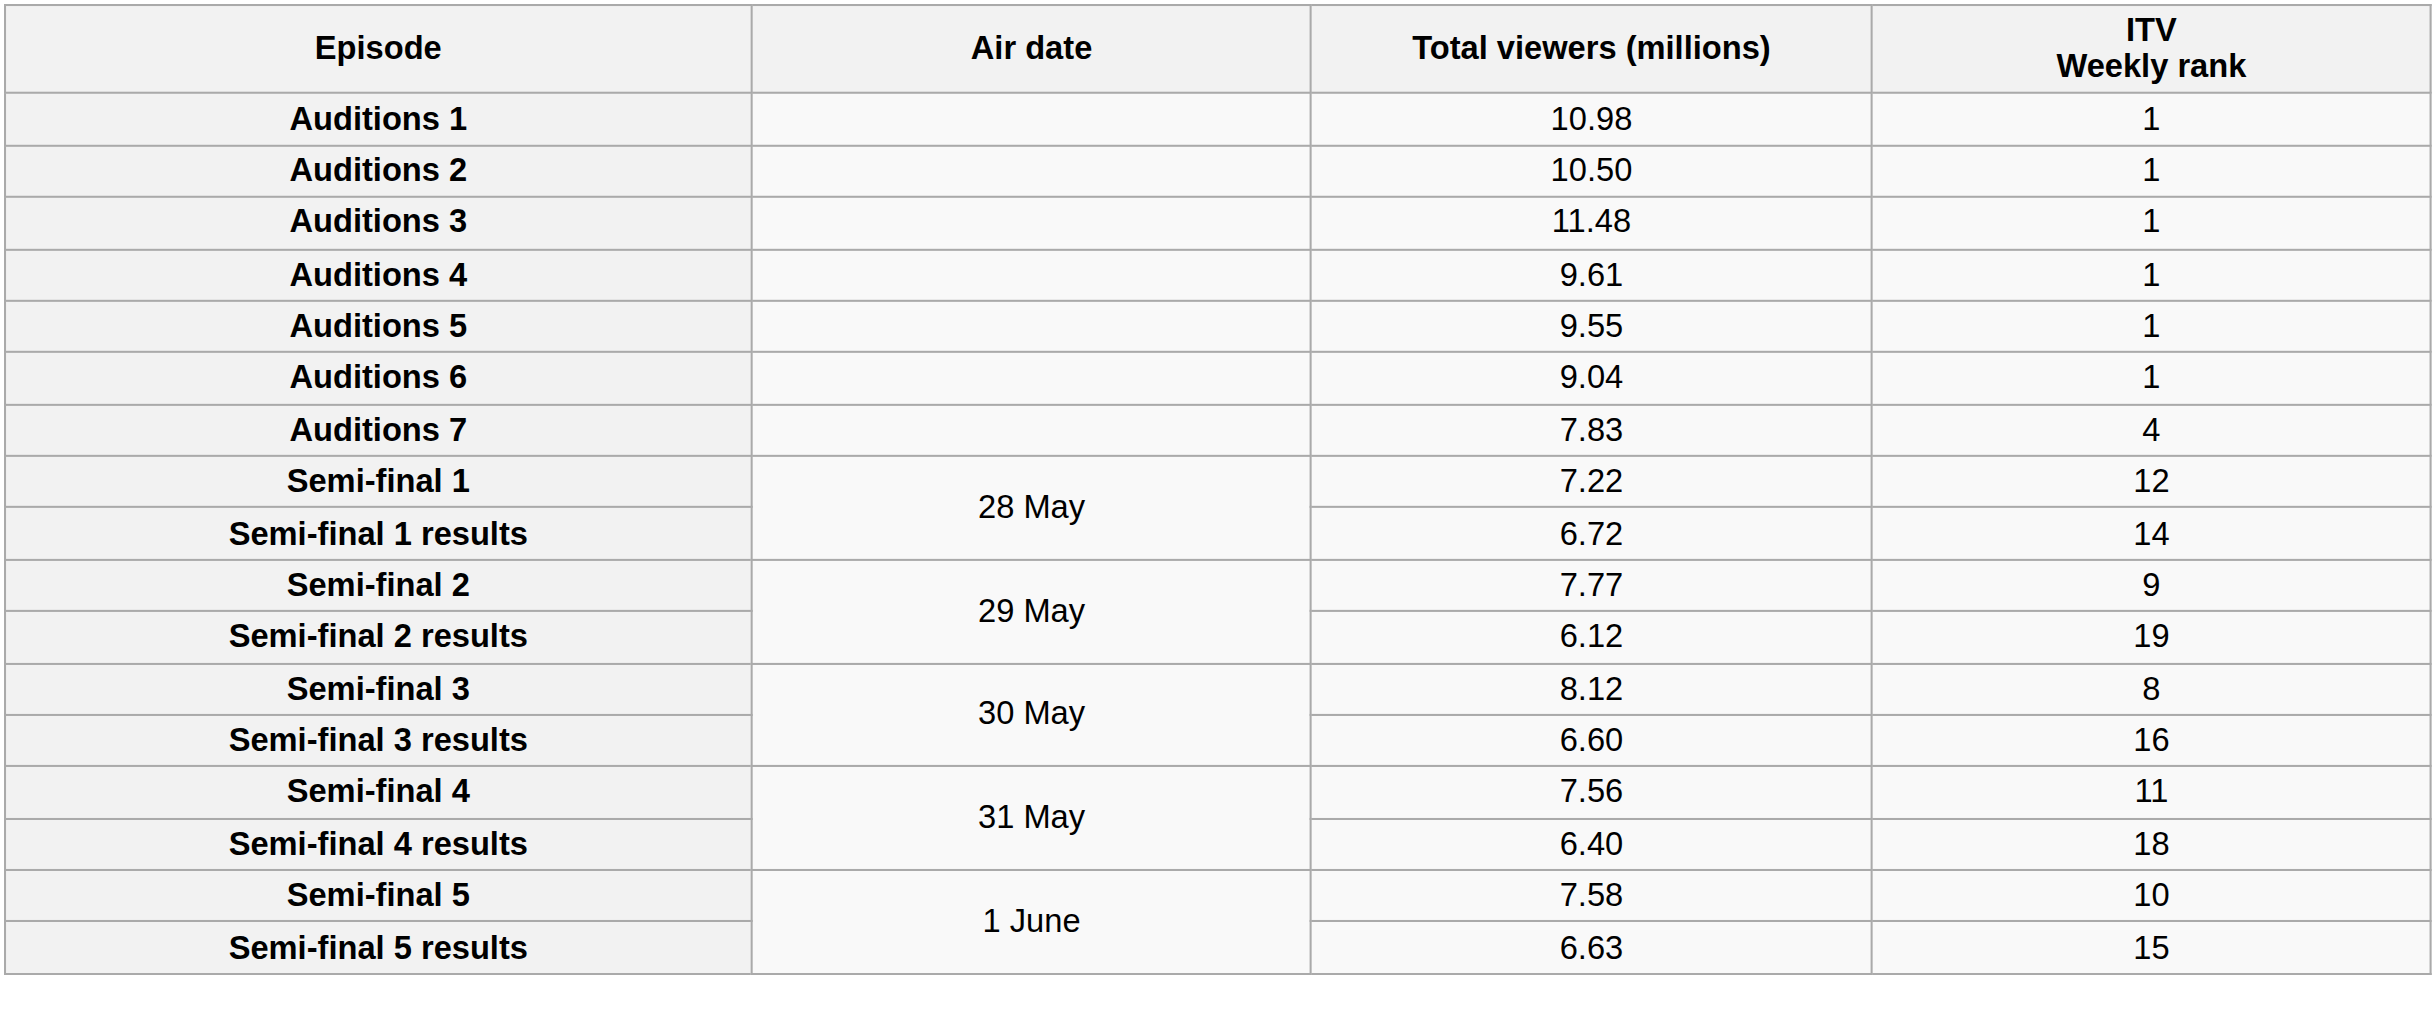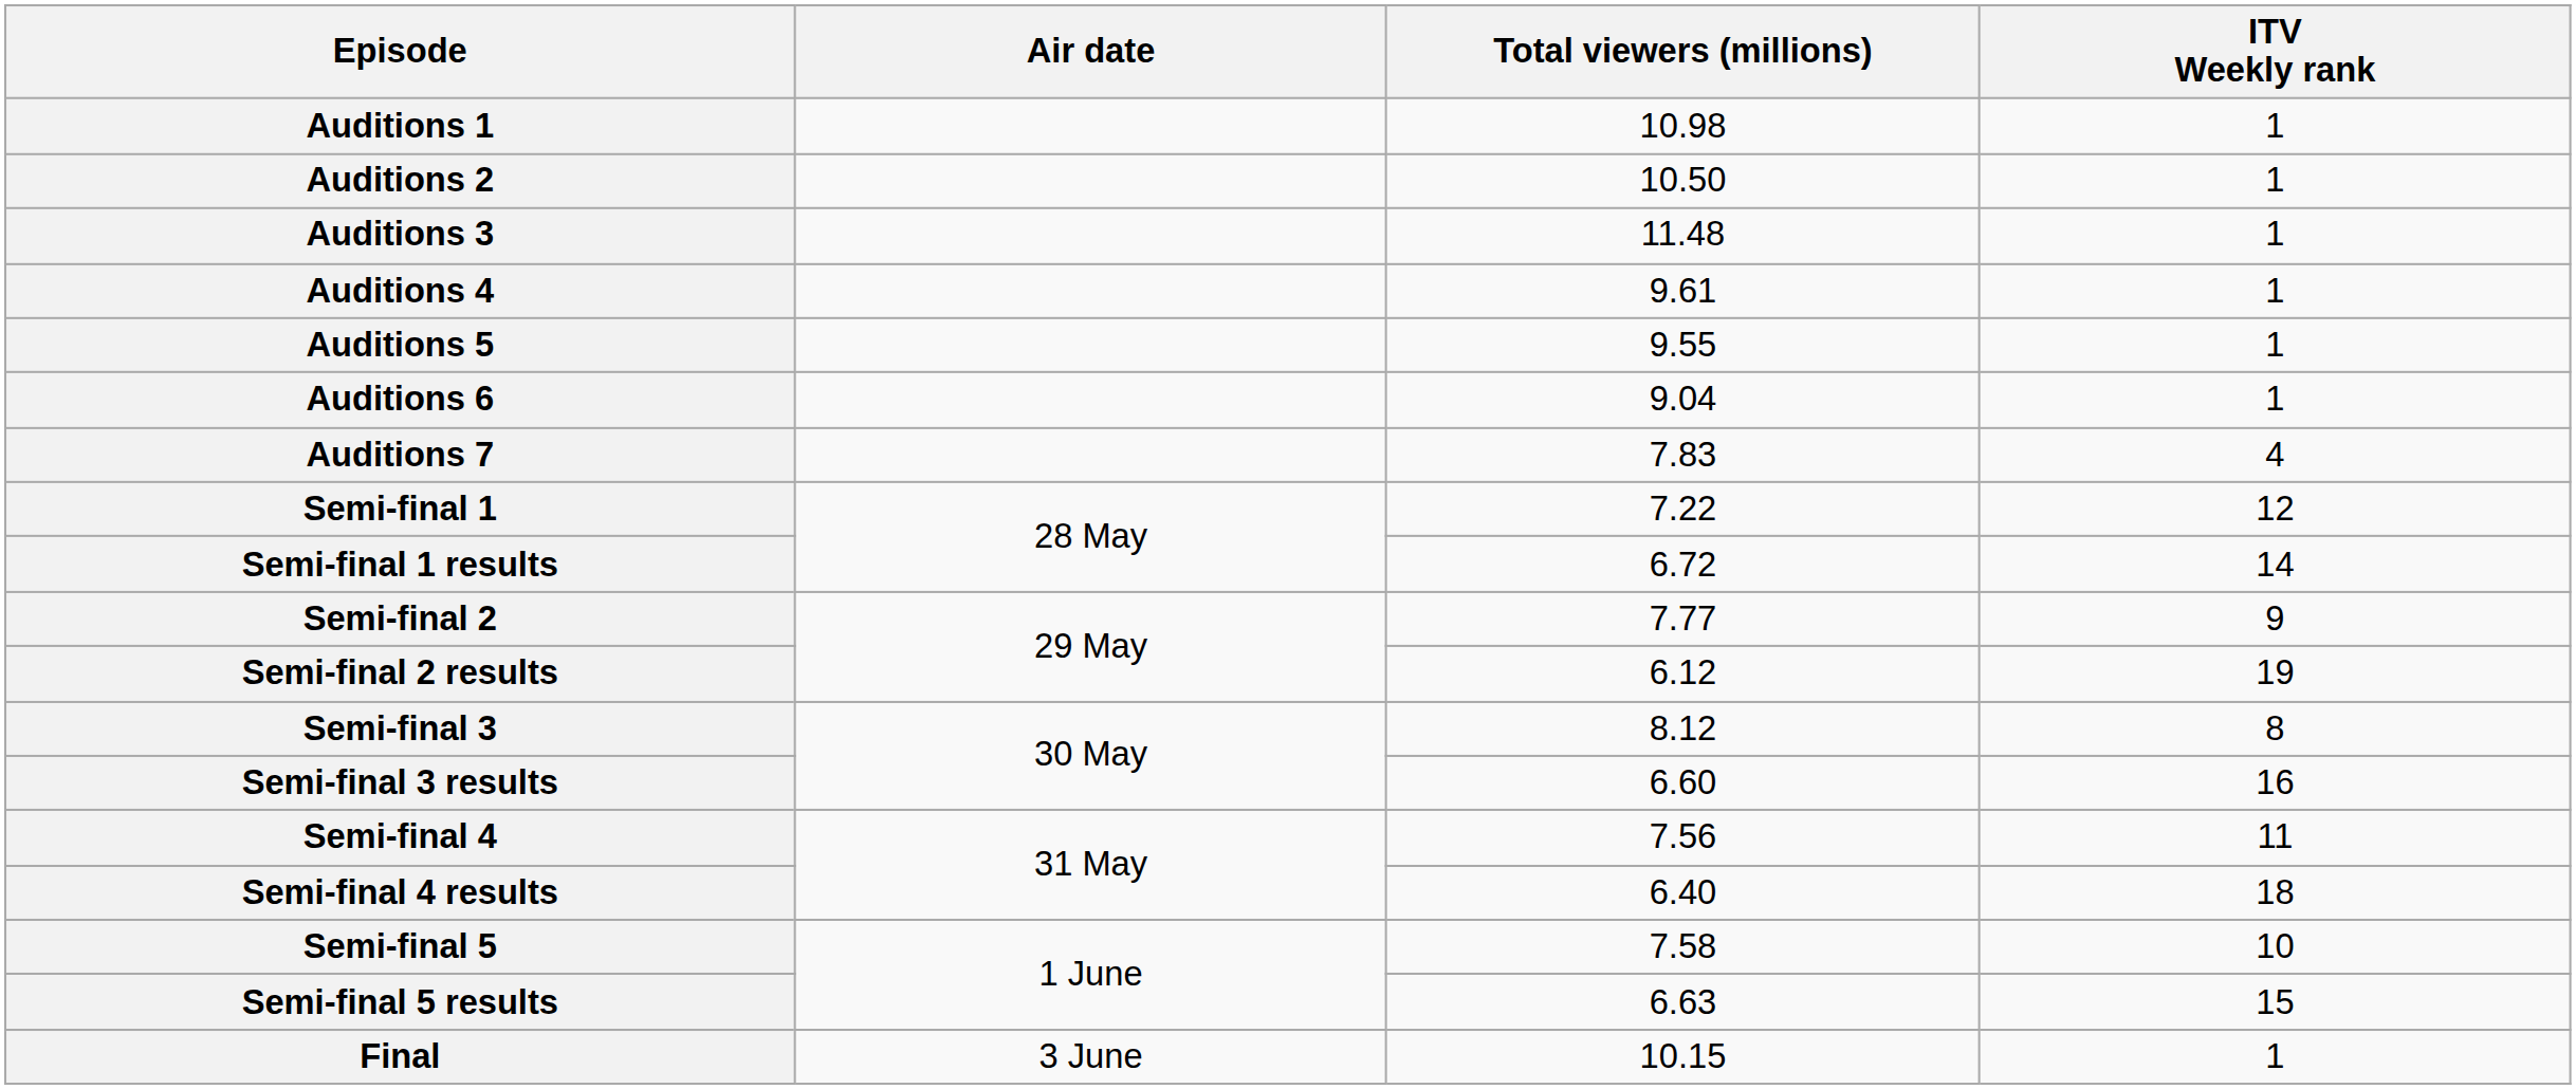+ row: Final | 3 June | 10.15 | 1
